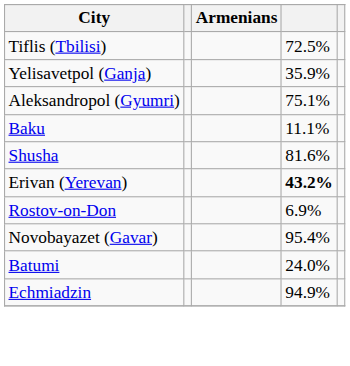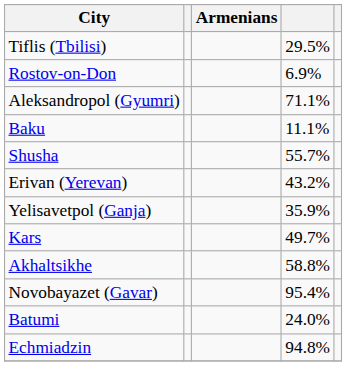Tiflis (Tbilisi) | column 4: 72.5% -> 29.5%
rows swapped: Rostov-on-Don <-> Yelisavetpol (Ganja)
Aleksandropol (Gyumri) | column 4: 75.1% -> 71.1%
Shusha | column 4: 81.6% -> 55.7%
Erivan (Yerevan) | column 4: bold -> normal
+ row: Kars | 49.7%
+ row: Akhaltsikhe | 58.8%
Echmiadzin | column 4: 94.9% -> 94.8%
